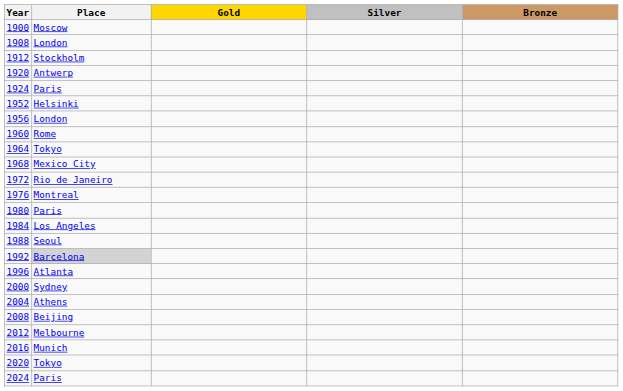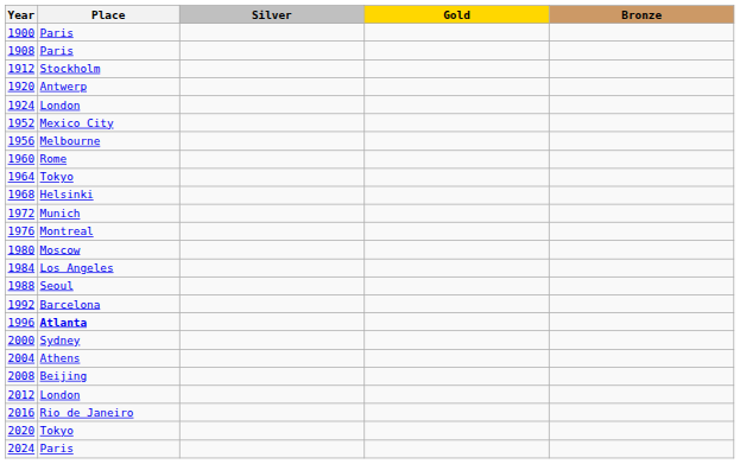columns swapped: Gold <-> Silver
1900 | Place: Moscow -> Paris
1908 | Place: London -> Paris
1924 | Place: Paris -> London
1952 | Place: Helsinki -> Mexico City
1956 | Place: London -> Melbourne
1968 | Place: Mexico City -> Helsinki
1972 | Place: Rio de Janeiro -> Munich
1980 | Place: Paris -> Moscow
1992 | Place: lightgrey background -> no background
1996 | Place: normal -> bold
2012 | Place: Melbourne -> London
2016 | Place: Munich -> Rio de Janeiro
